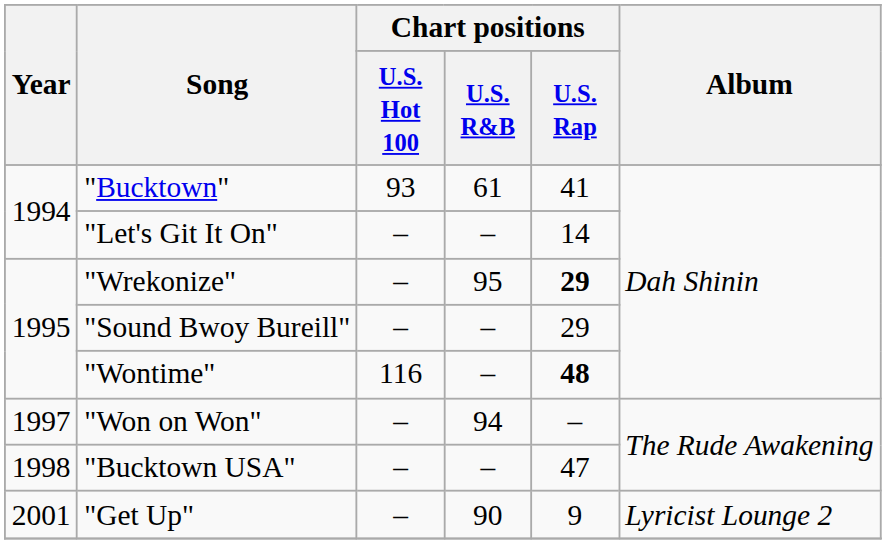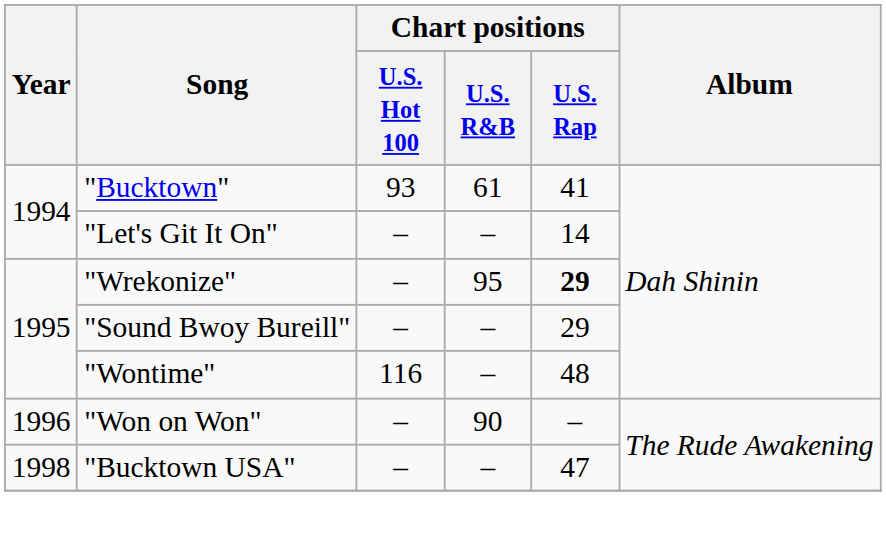"Wontime" | Chart positions / U.S. Rap: bold -> normal
"Won on Won" | Year: 1997 -> 1996
"Won on Won" | Chart positions / U.S. R&B: 94 -> 90
- row: 2001 | "Get Up" | – | 90 | 9 | Lyricist Lounge 2
